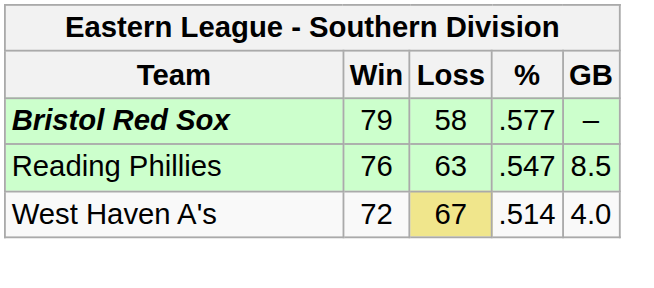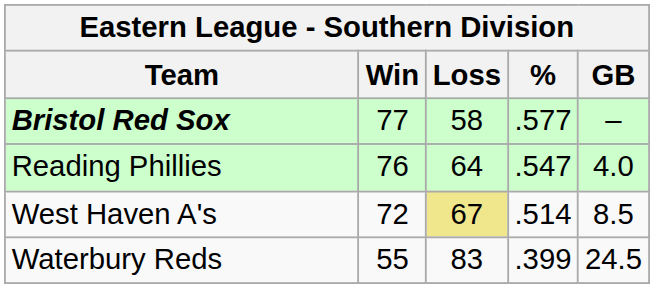Bristol Red Sox | Win: 79 -> 77
Reading Phillies | Loss: 63 -> 64
Reading Phillies | GB: 8.5 -> 4.0
West Haven A's | GB: 4.0 -> 8.5
+ row: Waterbury Reds | 55 | 83 | .399 | 24.5
